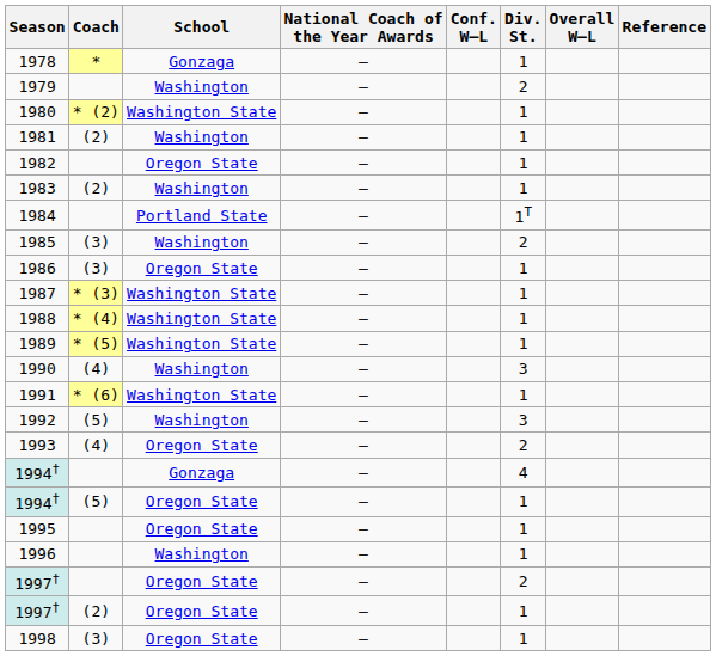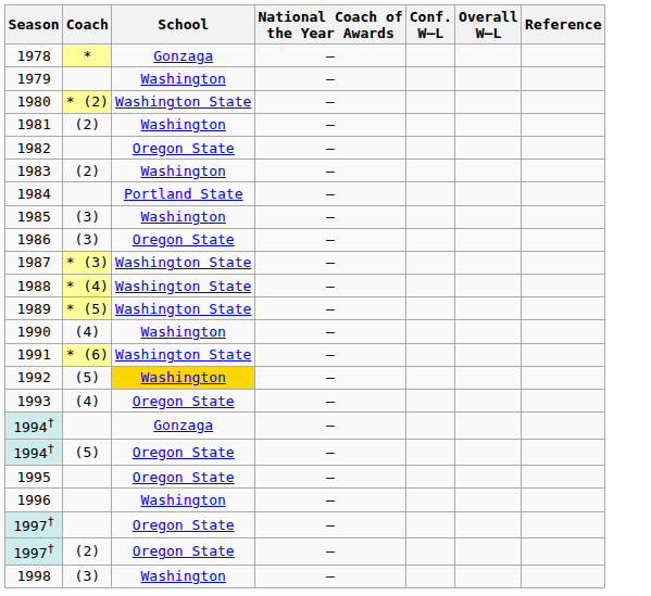- column: Div. St. | 1 | 2 | 1 | 1 | 1 | 1 | 1T | 2 | 1 | 1 | 1 | 1 | 3 | 1 | 3 | 2 | 4 | 1 | 1 | 1 | 2 | 1 | 1
1992 | School: no background -> gold background
1998 | School: Oregon State -> Washington
